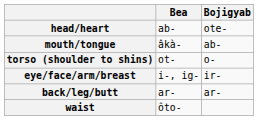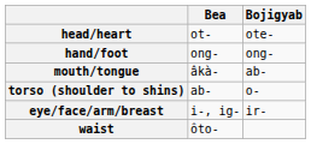head/heart | Bea: ab- -> ot-
+ row: hand/foot | ong- | ong-
torso (shoulder to shins) | Bea: ot- -> ab-
- row: back/leg/butt | ar- | ar-
